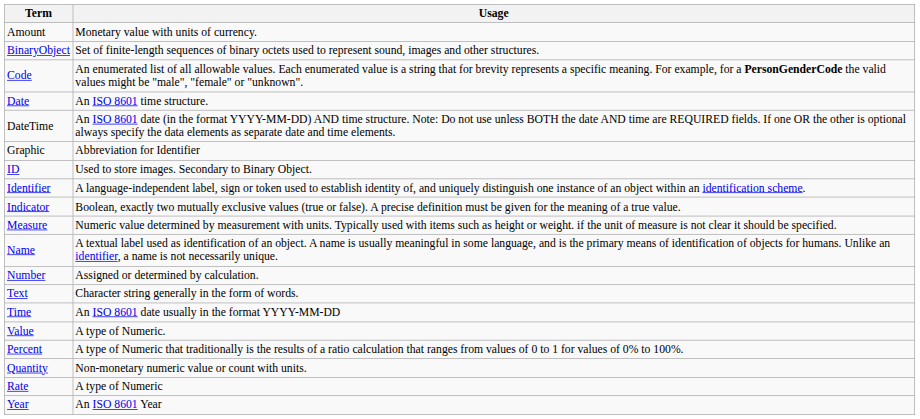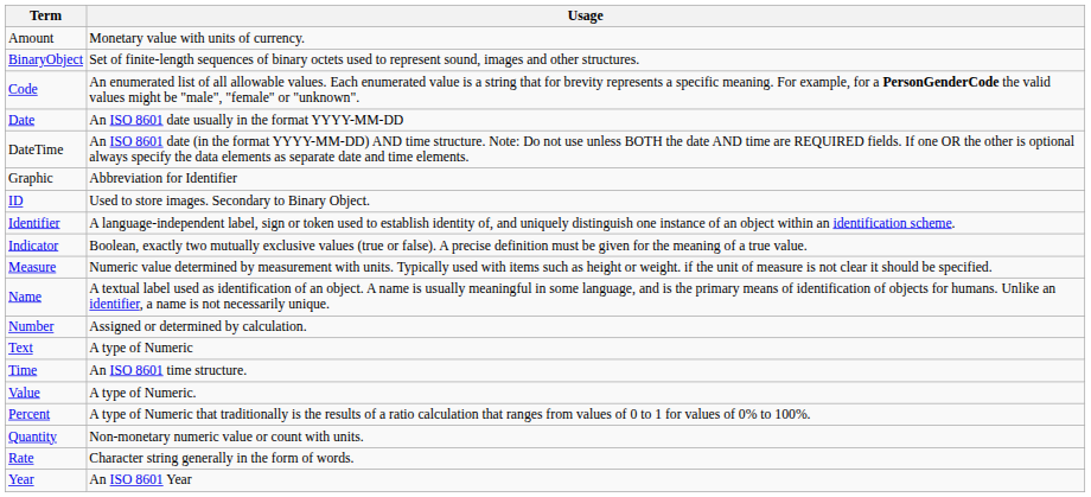Date | Usage: An ISO 8601 time structure. -> An ISO 8601 date usually in the format YYYY-MM-DD
Text | Usage: Character string generally in the form of words. -> A type of Numeric
Time | Usage: An ISO 8601 date usually in the format YYYY-MM-DD -> An ISO 8601 time structure.
Rate | Usage: A type of Numeric -> Character string generally in the form of words.
